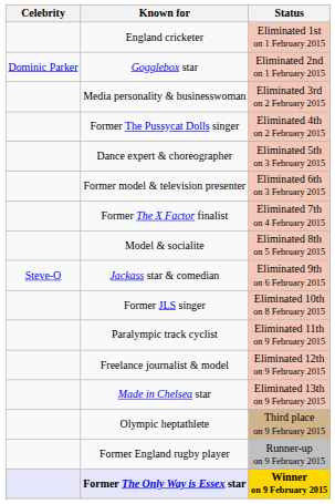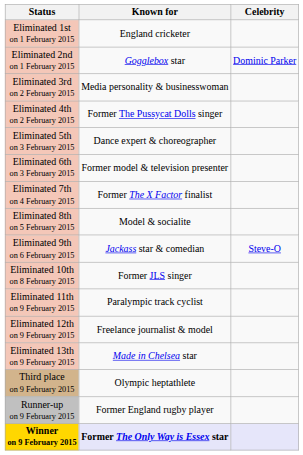columns swapped: Celebrity <-> Status
